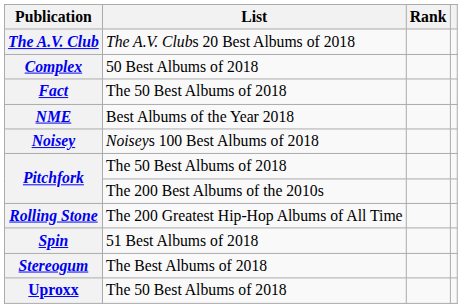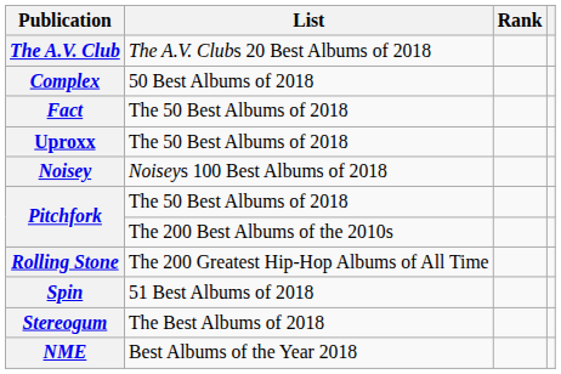rows swapped: NME <-> Uproxx
